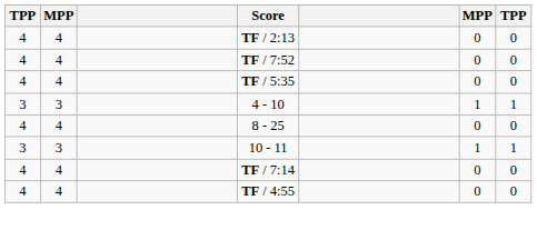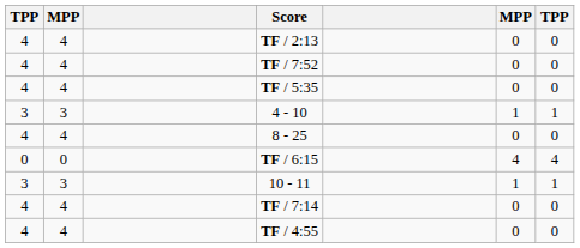+ row: 0 | 0 | TF / 6:15 | 4 | 4
